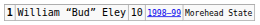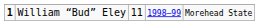William “Bud” Eley | column 3: 10 -> 11
